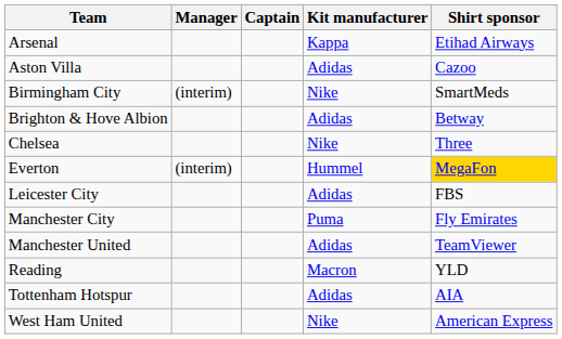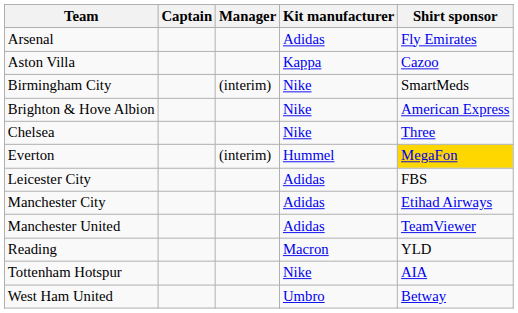columns swapped: Manager <-> Captain
Arsenal | Kit manufacturer: Kappa -> Adidas
Arsenal | Shirt sponsor: Etihad Airways -> Fly Emirates
Aston Villa | Kit manufacturer: Adidas -> Kappa
Brighton & Hove Albion | Kit manufacturer: Adidas -> Nike
Brighton & Hove Albion | Shirt sponsor: Betway -> American Express
Manchester City | Kit manufacturer: Puma -> Adidas
Manchester City | Shirt sponsor: Fly Emirates -> Etihad Airways
Tottenham Hotspur | Kit manufacturer: Adidas -> Nike
West Ham United | Kit manufacturer: Nike -> Umbro
West Ham United | Shirt sponsor: American Express -> Betway
